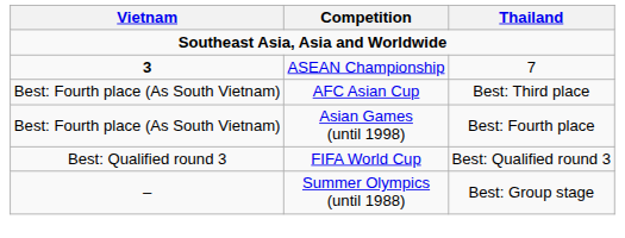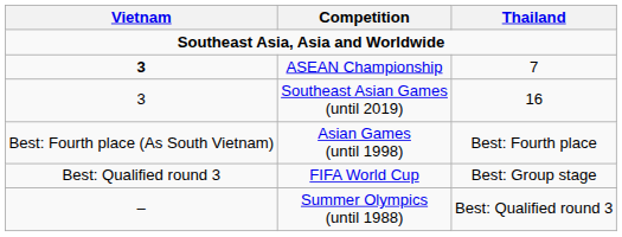+ row: 3 | Southeast Asian Games (until 2019) | 16
- row: Best: Fourth place (As South Vietnam) | AFC Asian Cup | Best: Third place
FIFA World Cup | Thailand: Best: Qualified round 3 -> Best: Group stage
Summer Olympics (until 1988) | Thailand: Best: Group stage -> Best: Qualified round 3
